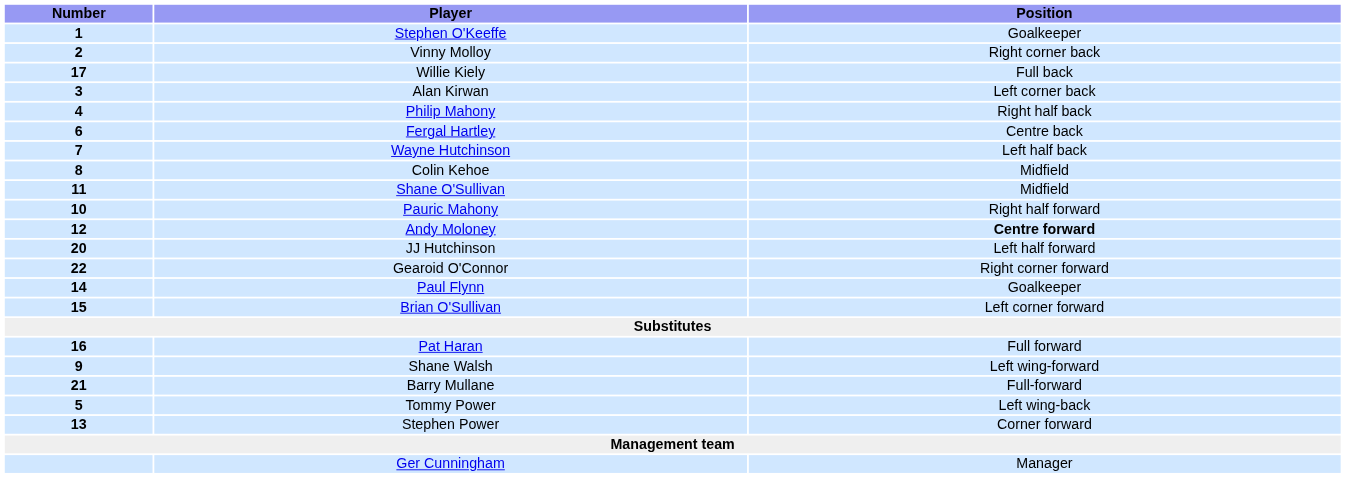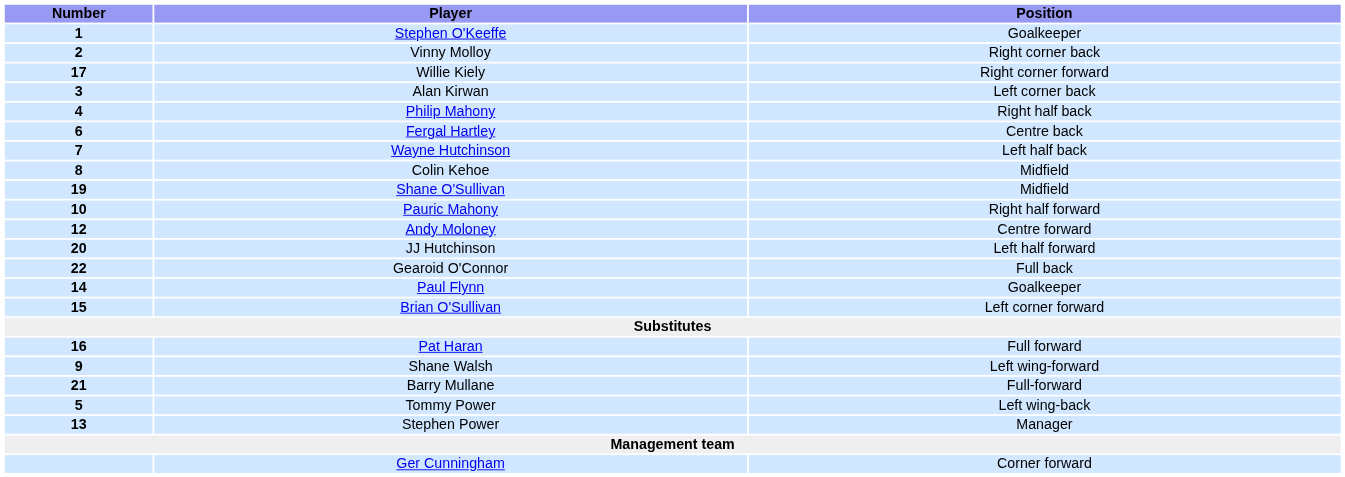Willie Kiely | Position: Full back -> Right corner forward
Shane O'Sullivan | Number: 11 -> 19
Andy Moloney | Position: bold -> normal
Gearoid O'Connor | Position: Right corner forward -> Full back
Stephen Power | Position: Corner forward -> Manager
Ger Cunningham | Position: Manager -> Corner forward
